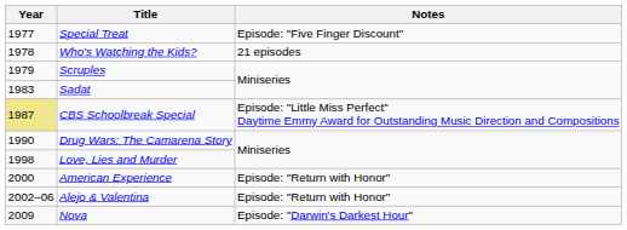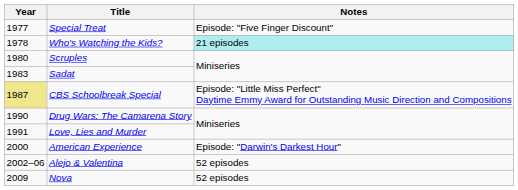Who's Watching the Kids? | Notes: no background -> paleturquoise background
Scruples | Year: 1979 -> 1980
Love, Lies and Murder | Year: 1998 -> 1991
American Experience | Notes: Episode: "Return with Honor" -> Episode: "Darwin's Darkest Hour"
Alejo & Valentina | Notes: Episode: "Return with Honor" -> 52 episodes
Nova | Notes: Episode: "Darwin's Darkest Hour" -> 52 episodes
